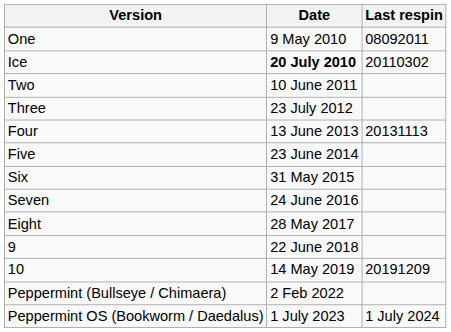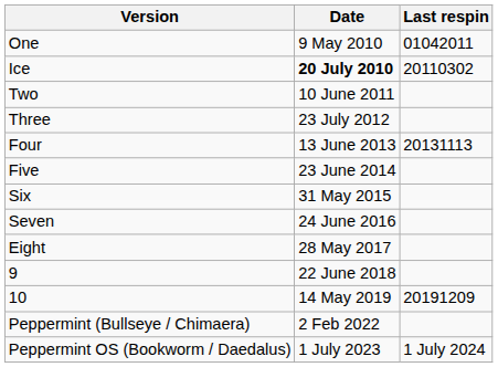One | Last respin: 08092011 -> 01042011
